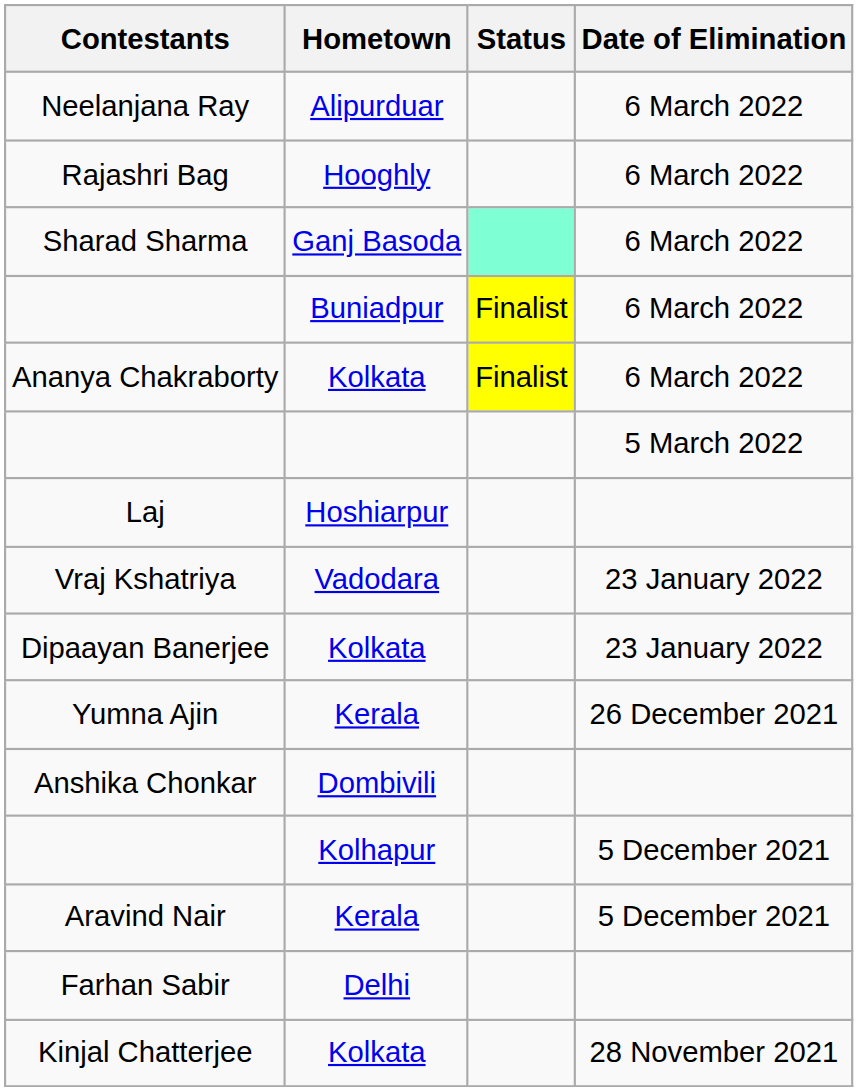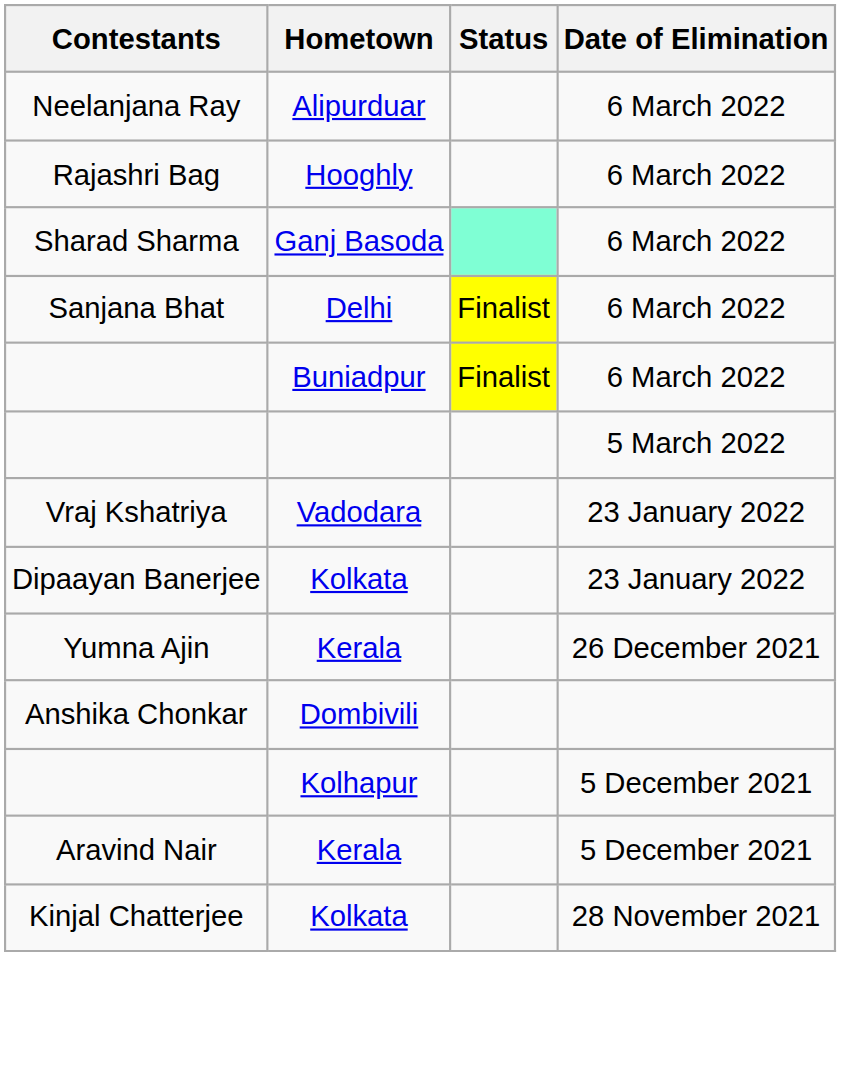+ row: Sanjana Bhat | Delhi | Finalist | 6 March 2022
- row: Ananya Chakraborty | Kolkata | Finalist | 6 March 2022
- row: Laj | Hoshiarpur
- row: Farhan Sabir | Delhi
